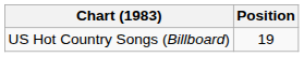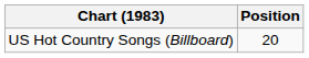US Hot Country Songs (Billboard) | Position: 19 -> 20
